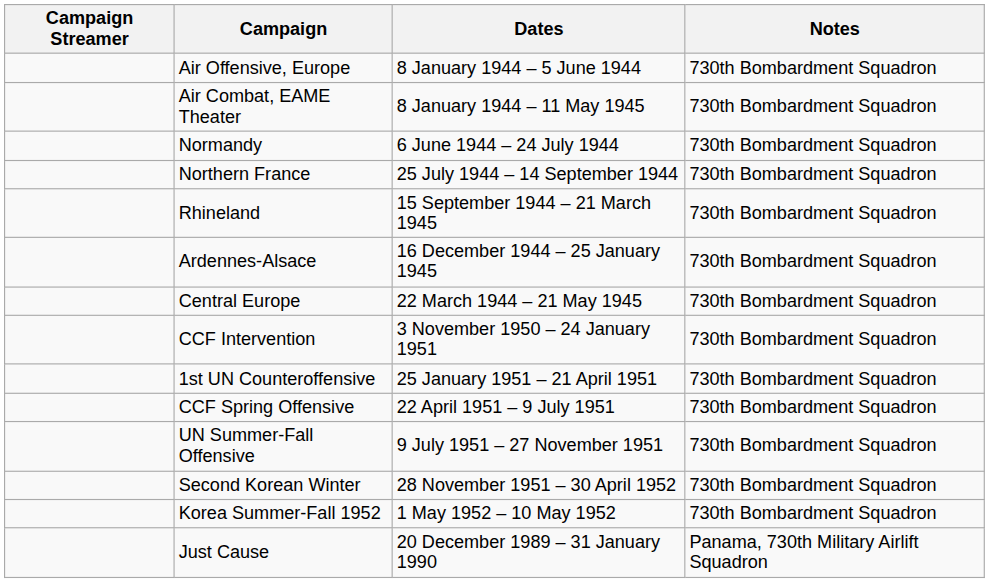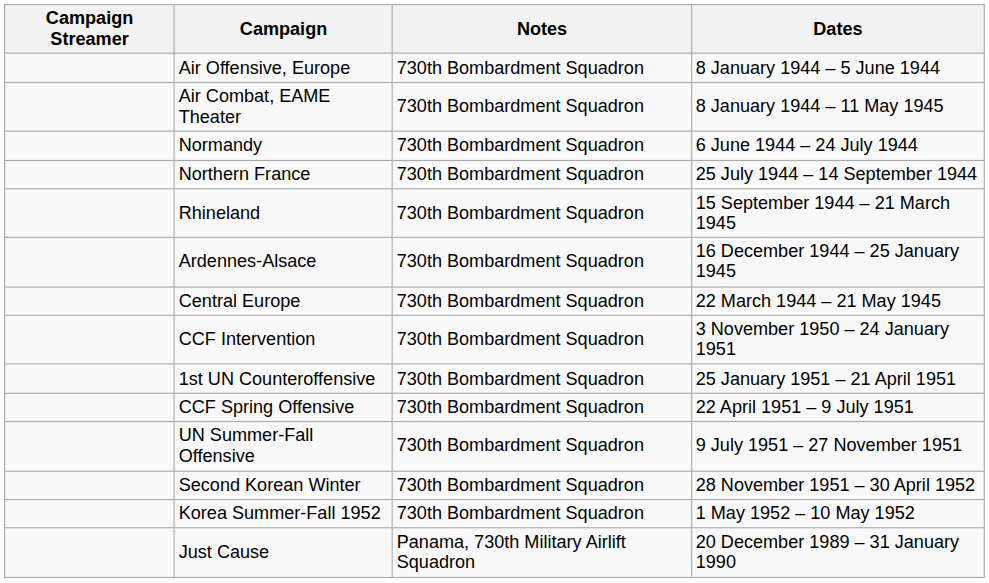columns swapped: Dates <-> Notes
